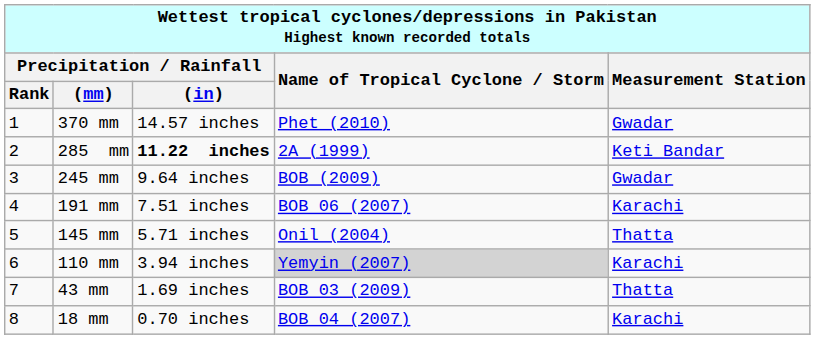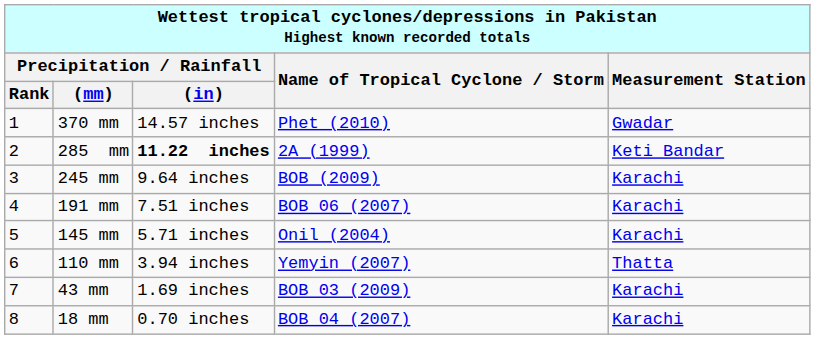245 mm | Measurement Station: Gwadar -> Karachi
145 mm | Measurement Station: Thatta -> Karachi
110 mm | Name of Tropical Cyclone / Storm: lightgrey background -> no background
110 mm | Measurement Station: Karachi -> Thatta
43 mm | Measurement Station: Thatta -> Karachi
